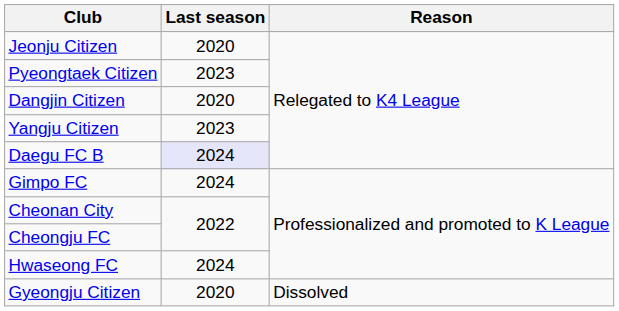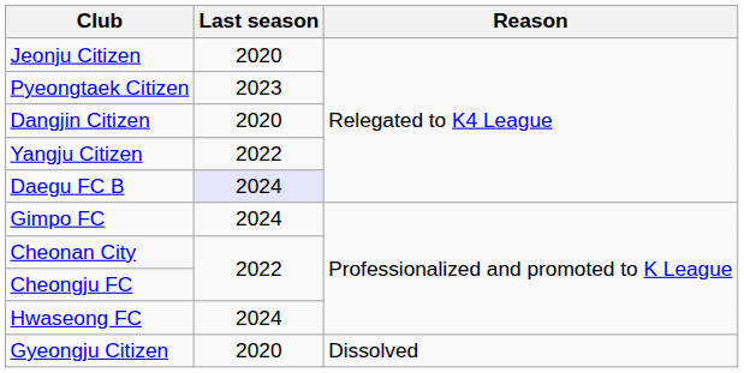Yangju Citizen | Last season: 2023 -> 2022
